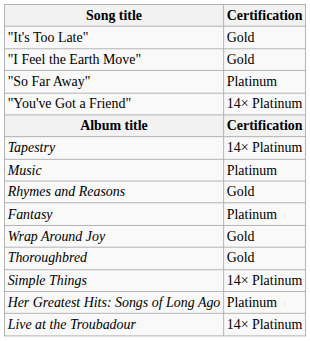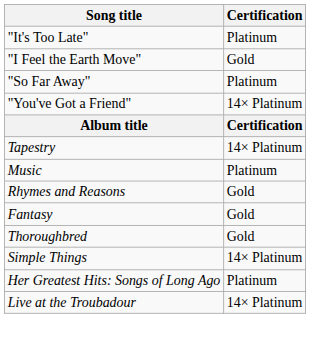"It's Too Late" | Certification: Gold -> Platinum
Fantasy | Certification: Platinum -> Gold
- row: Wrap Around Joy | Gold
